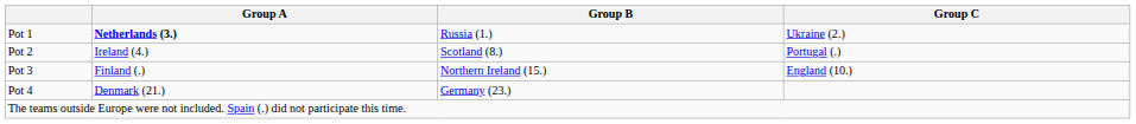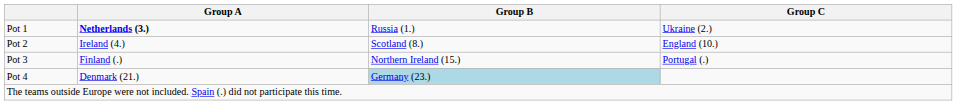Pot 2 | Group C: Portugal (.) -> England (10.)
Pot 3 | Group C: England (10.) -> Portugal (.)
Pot 4 | Group B: no background -> lightblue background
